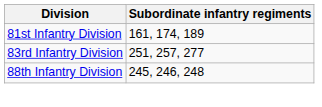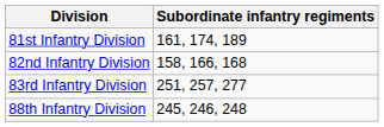+ row: 82nd Infantry Division | 158, 166, 168
